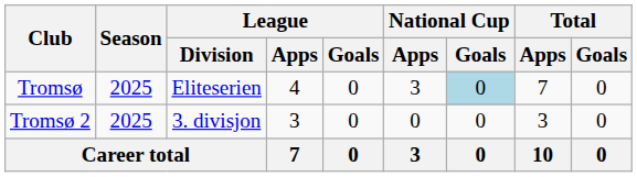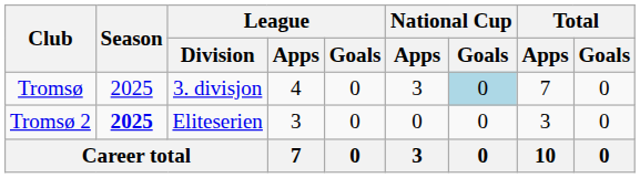Tromsø | League / Division: Eliteserien -> 3. divisjon
Tromsø 2 | Season: normal -> bold
Tromsø 2 | League / Division: 3. divisjon -> Eliteserien
